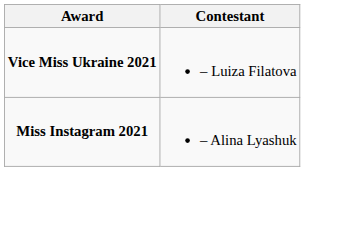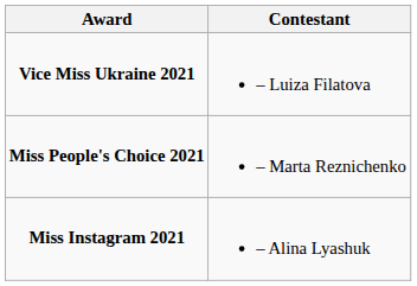+ row: Miss People's Choice 2021 | – Marta Reznichenko
